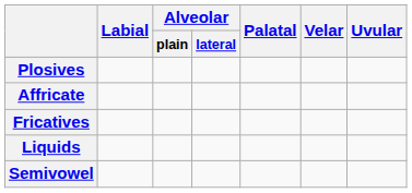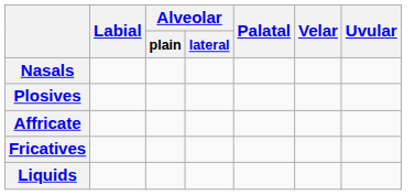+ row: Nasals
- row: Semivowel
